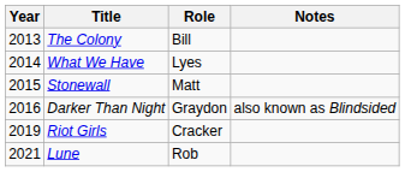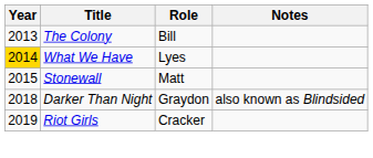What We Have | Year: no background -> gold background
Darker Than Night | Year: 2016 -> 2018
- row: 2021 | Lune | Rob
